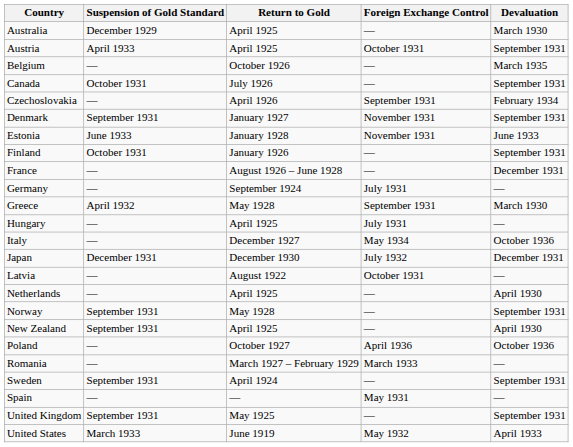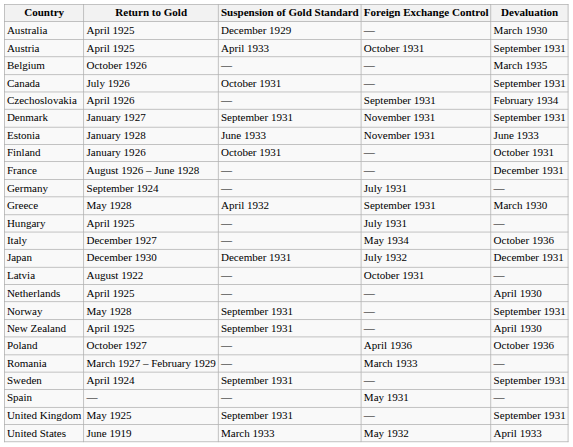columns swapped: Return to Gold <-> Suspension of Gold Standard
Finland | Devaluation: September 1931 -> October 1931
